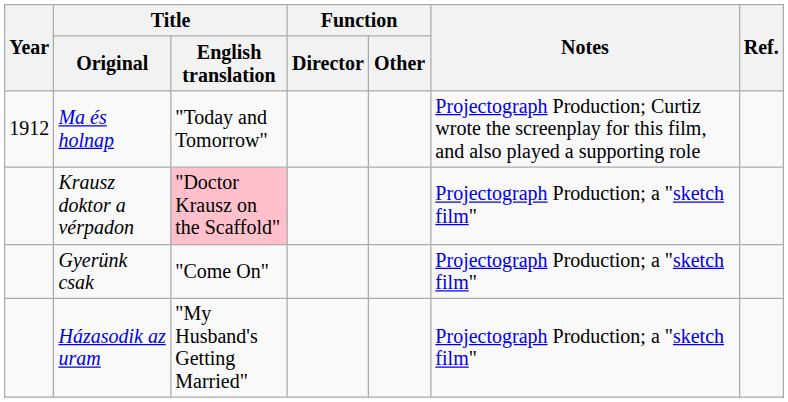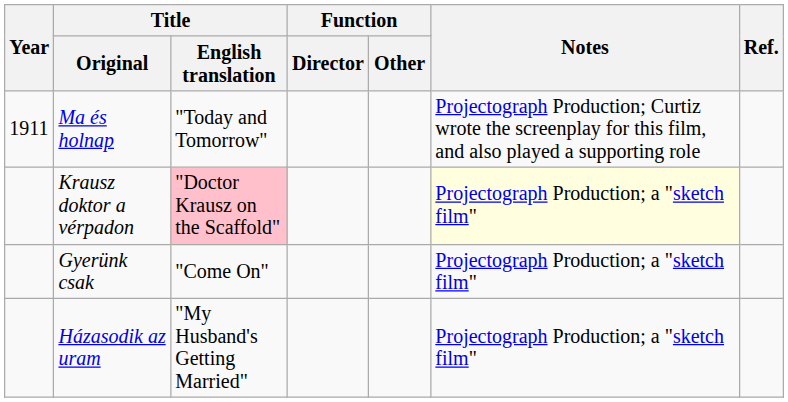Ma és holnap | Year: 1912 -> 1911
Krausz doktor a vérpadon | Notes: no background -> lightyellow background
